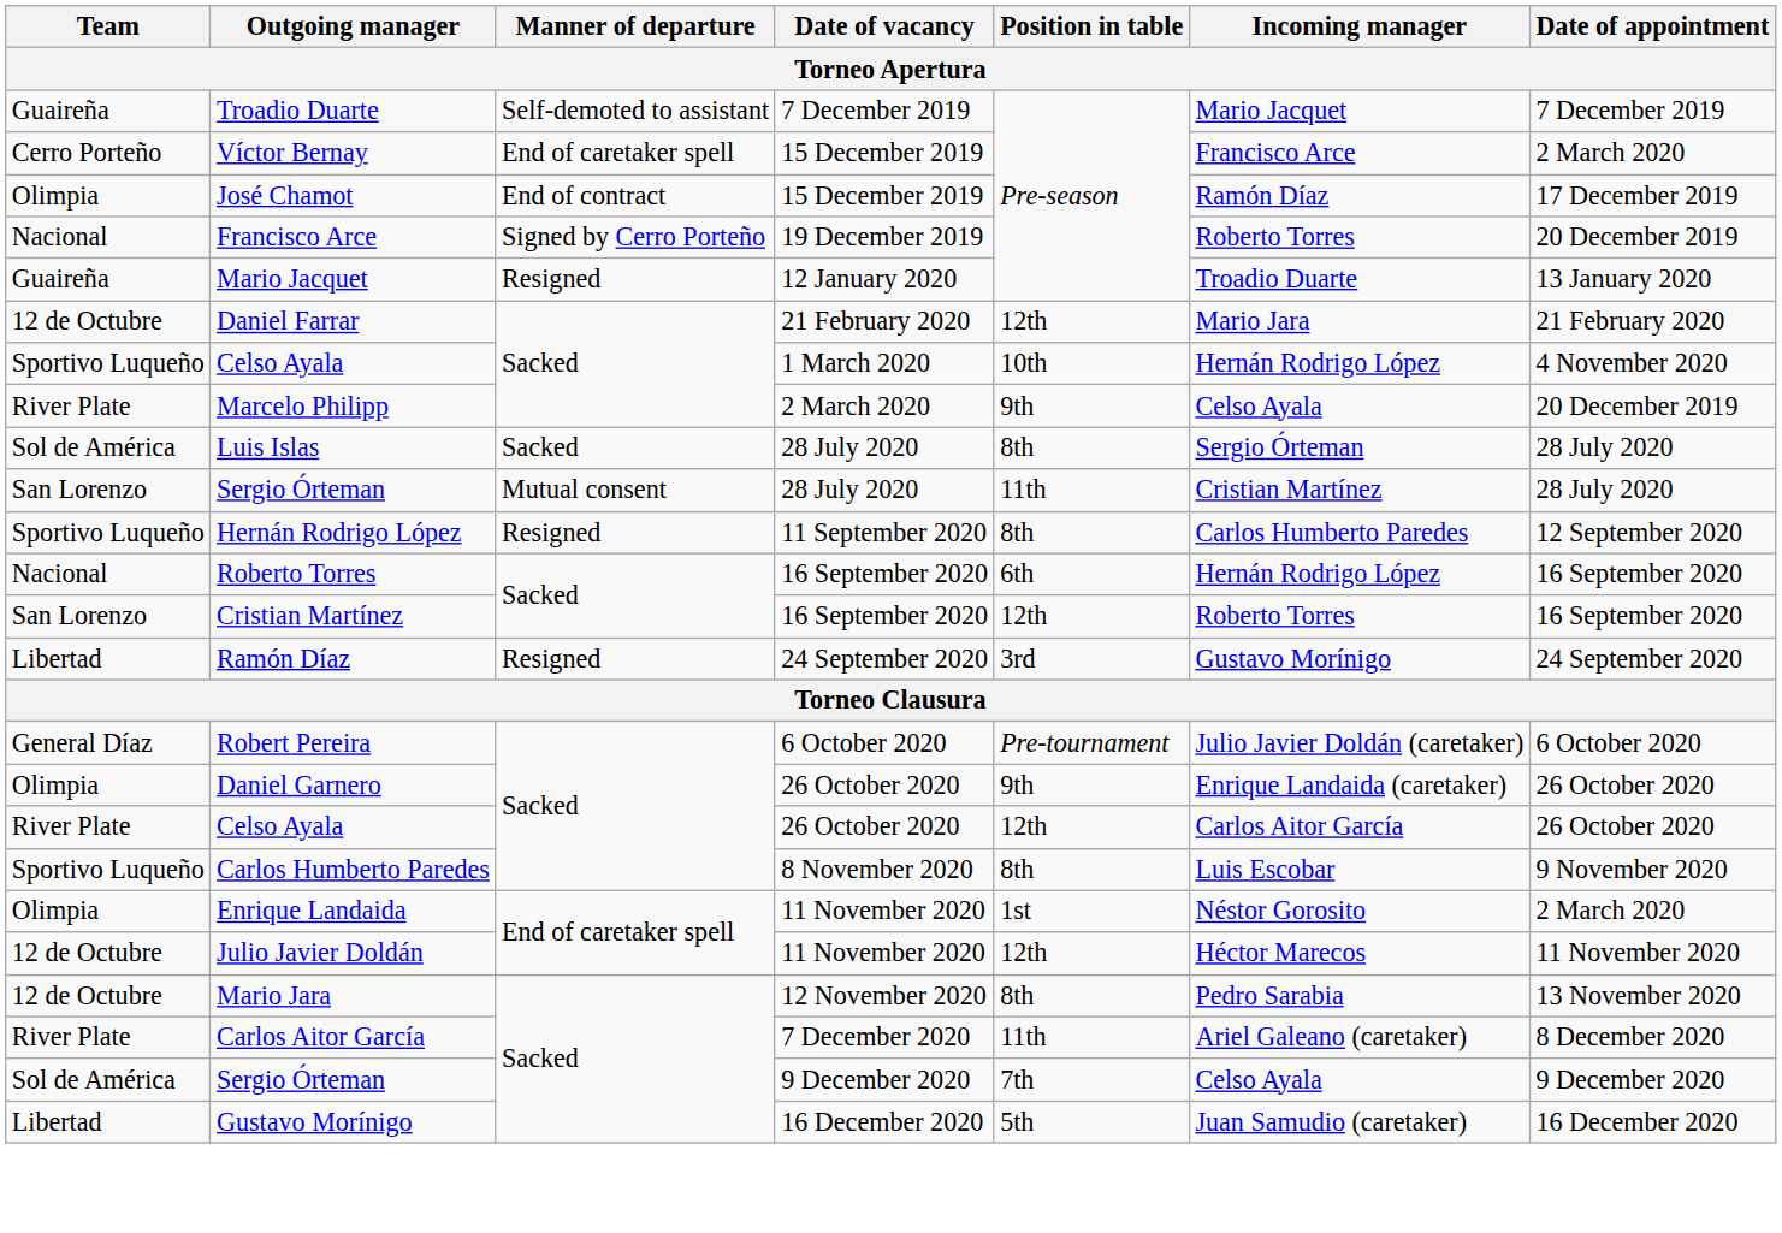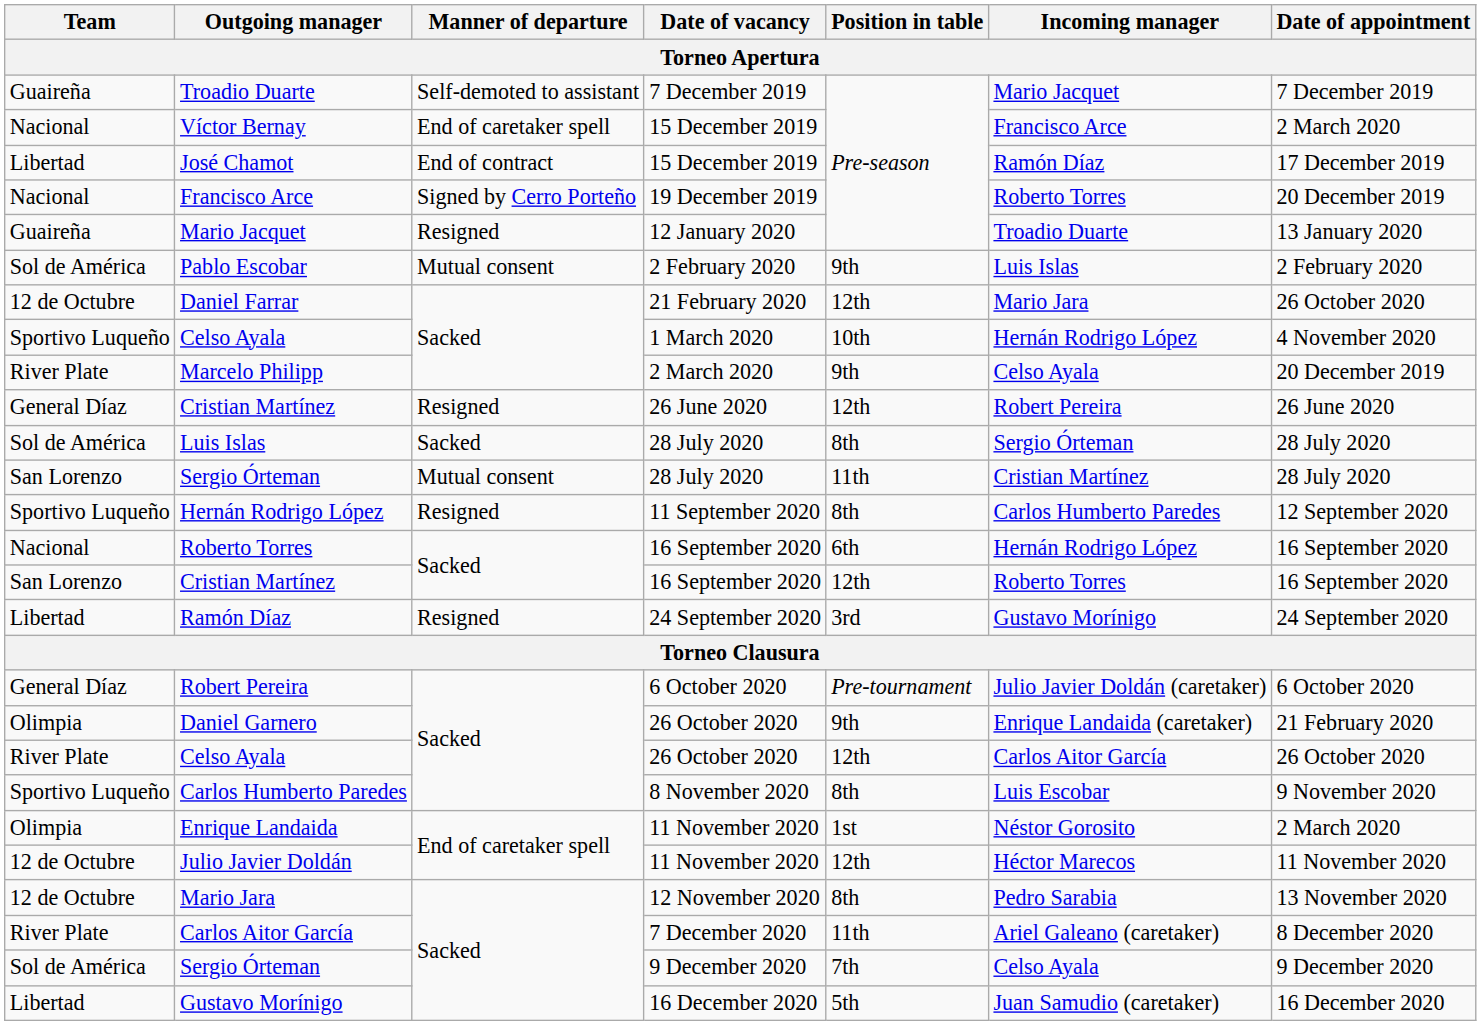Víctor Bernay | Team: Cerro Porteño -> Nacional
José Chamot | Team: Olimpia -> Libertad
+ row: Sol de América | Pablo Escobar | Mutual consent | 2 February 2020 | 9th | Luis Islas | 2 February 2020
Daniel Farrar | Date of appointment: 21 February 2020 -> 26 October 2020
+ row: General Díaz | Cristian Martínez | Resigned | 26 June 2020 | 12th | Robert Pereira | 26 June 2020
Daniel Garnero | Date of appointment: 26 October 2020 -> 21 February 2020
